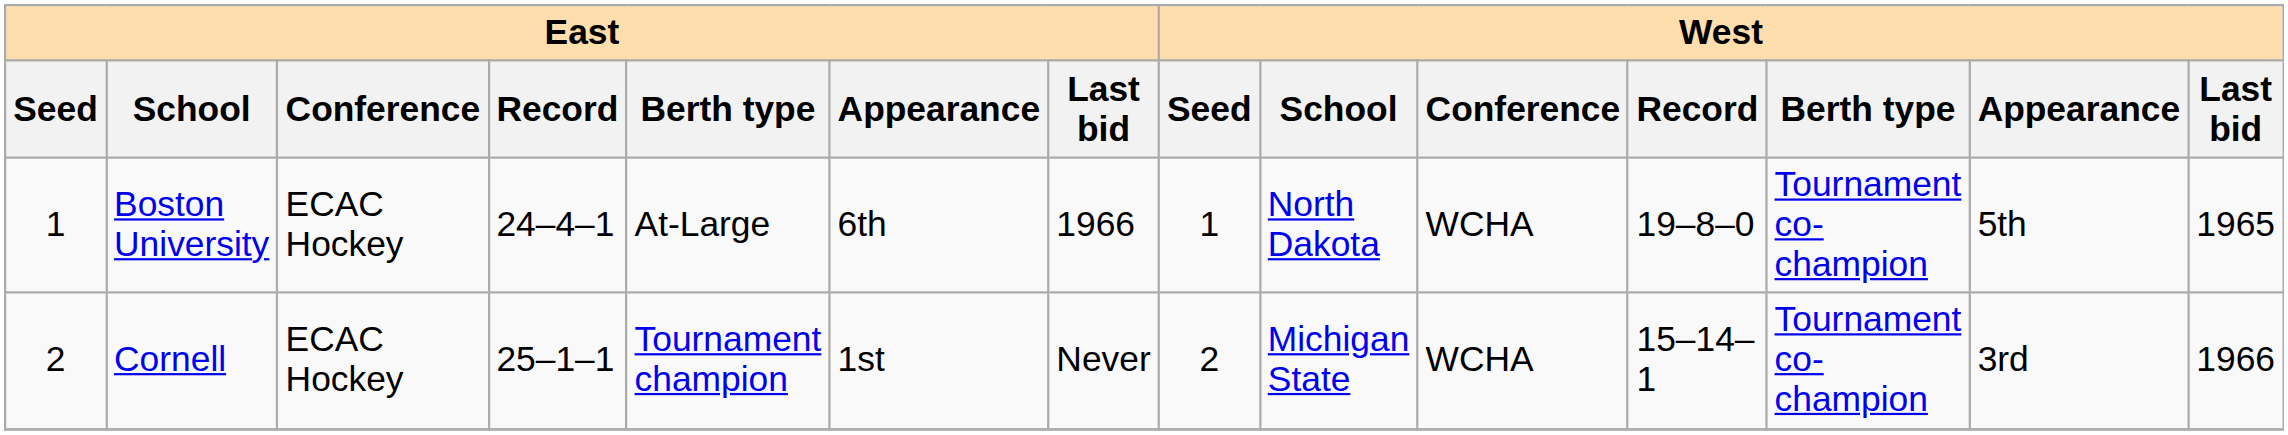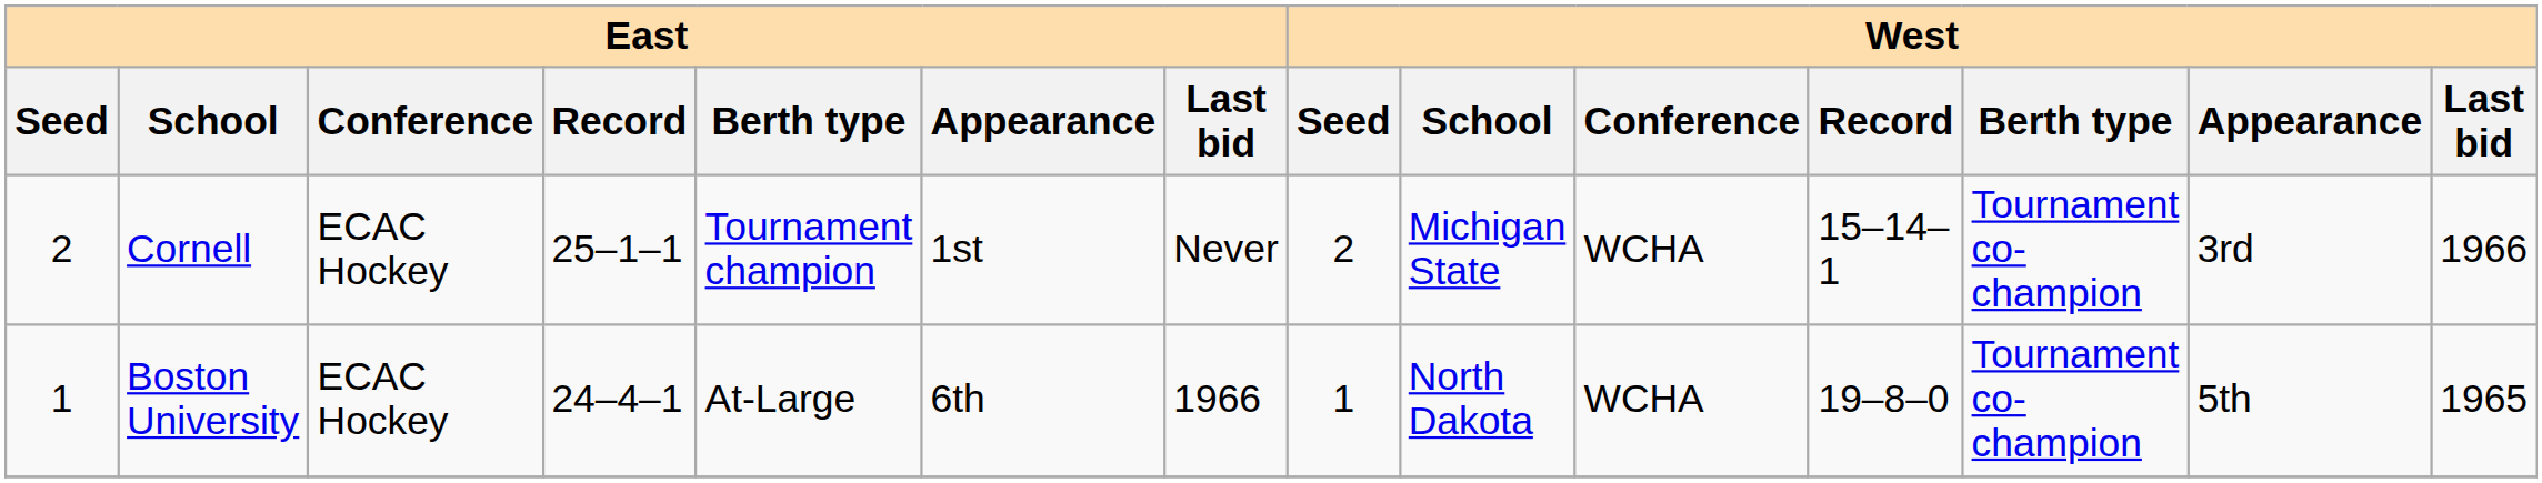rows swapped: Boston University <-> Cornell
